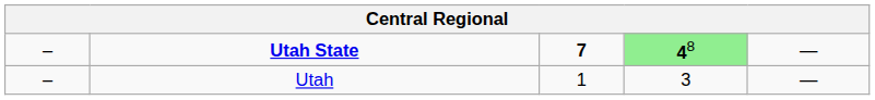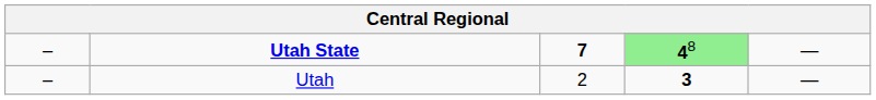Utah | column 3: 1 -> 2
Utah | column 4: normal -> bold
